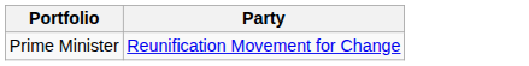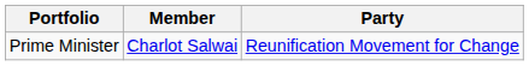+ column: Member | Charlot Salwai
